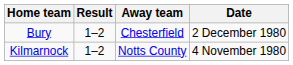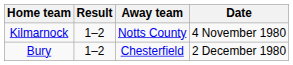rows swapped: Kilmarnock <-> Bury
